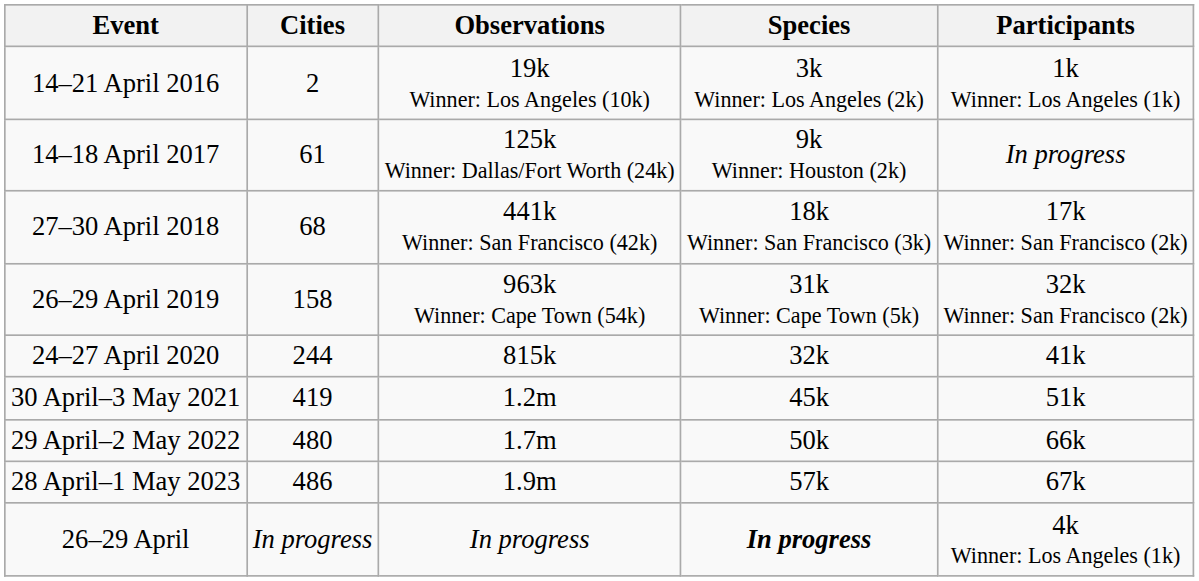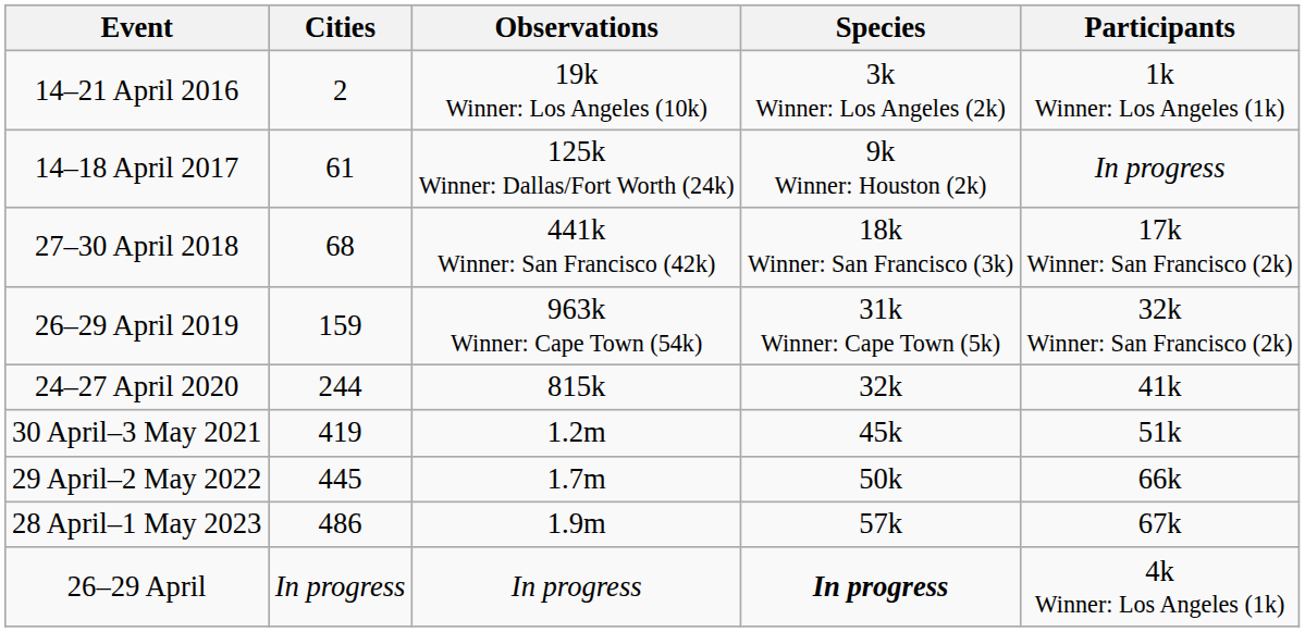26–29 April 2019 | Cities: 158 -> 159
29 April–2 May 2022 | Cities: 480 -> 445
